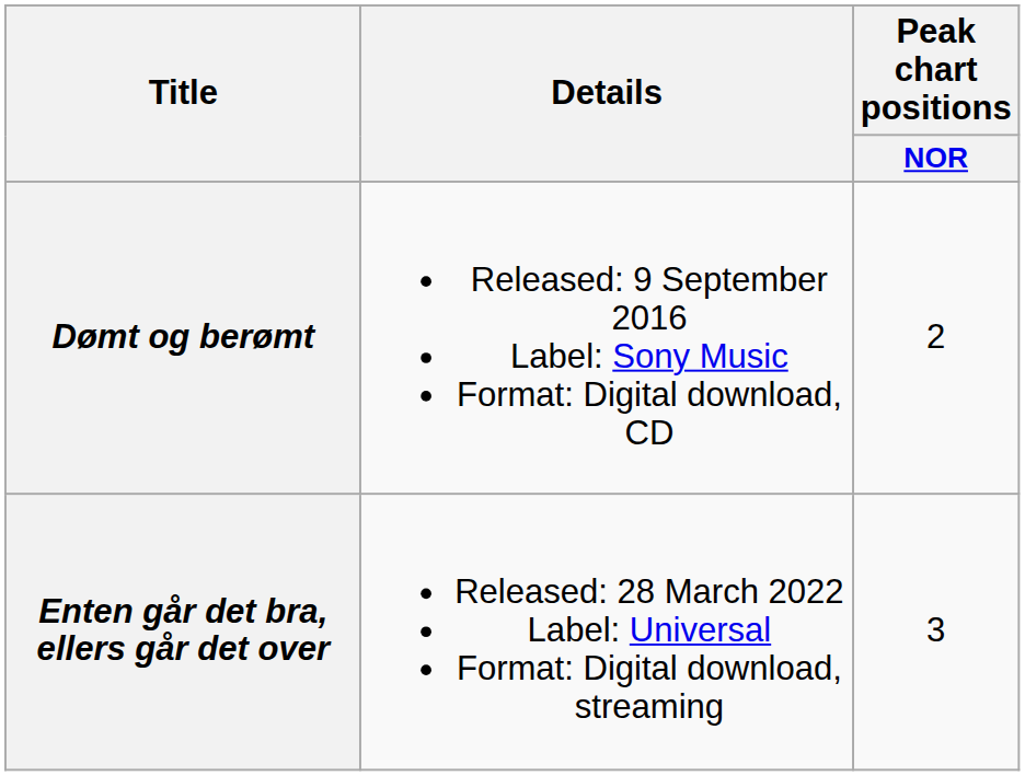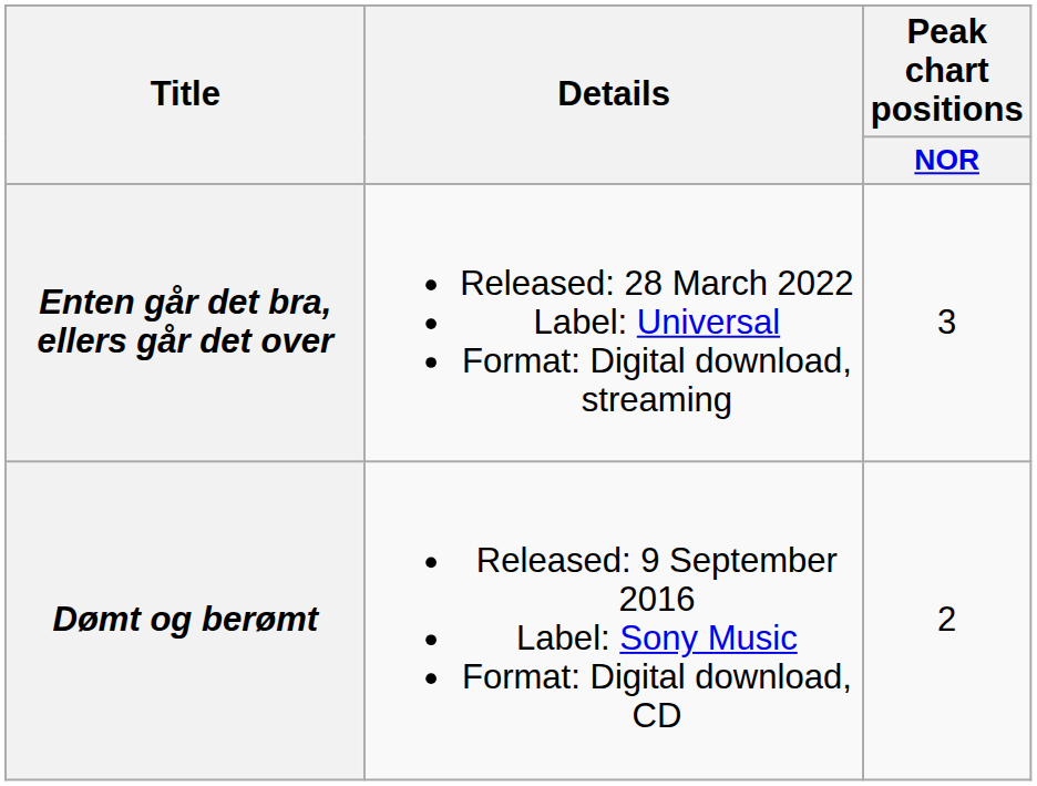rows swapped: Dømt og berømt <-> Enten går det bra, ellers går det over
